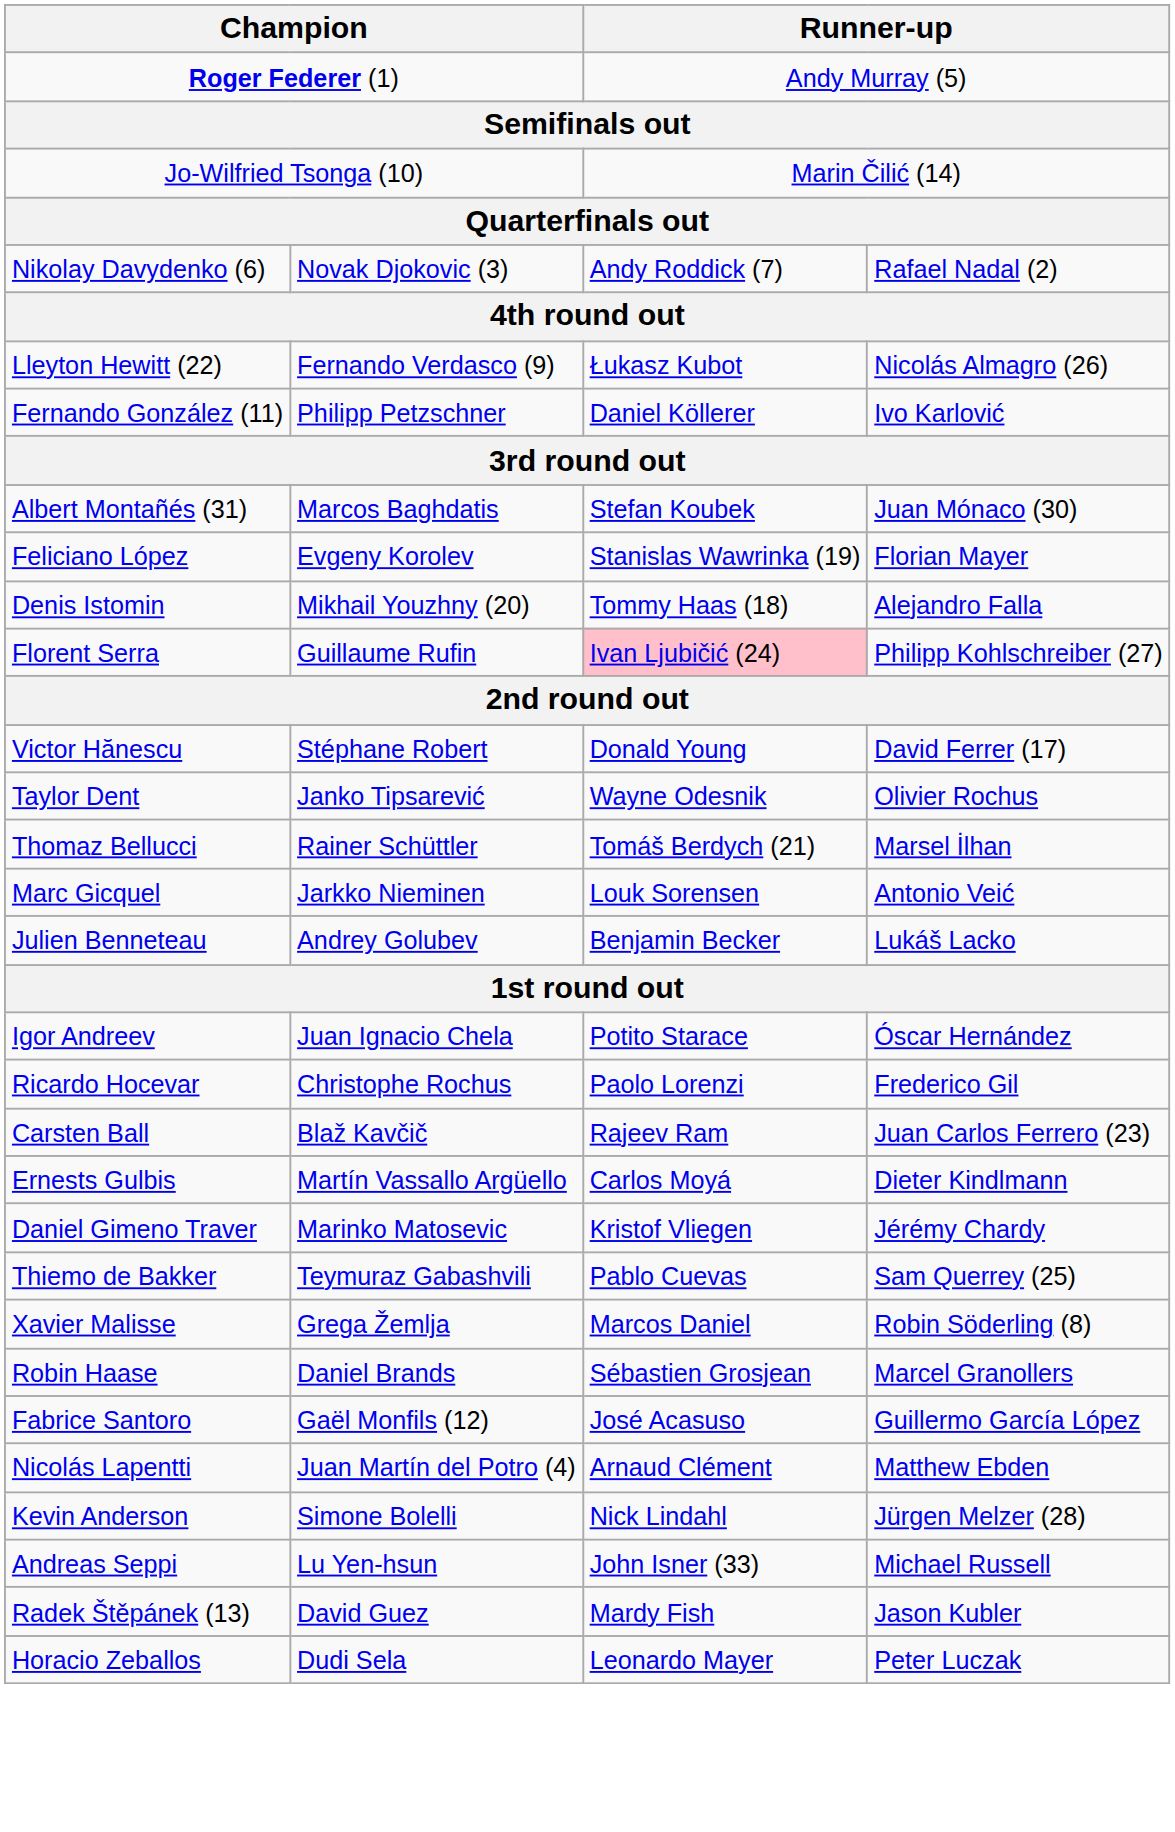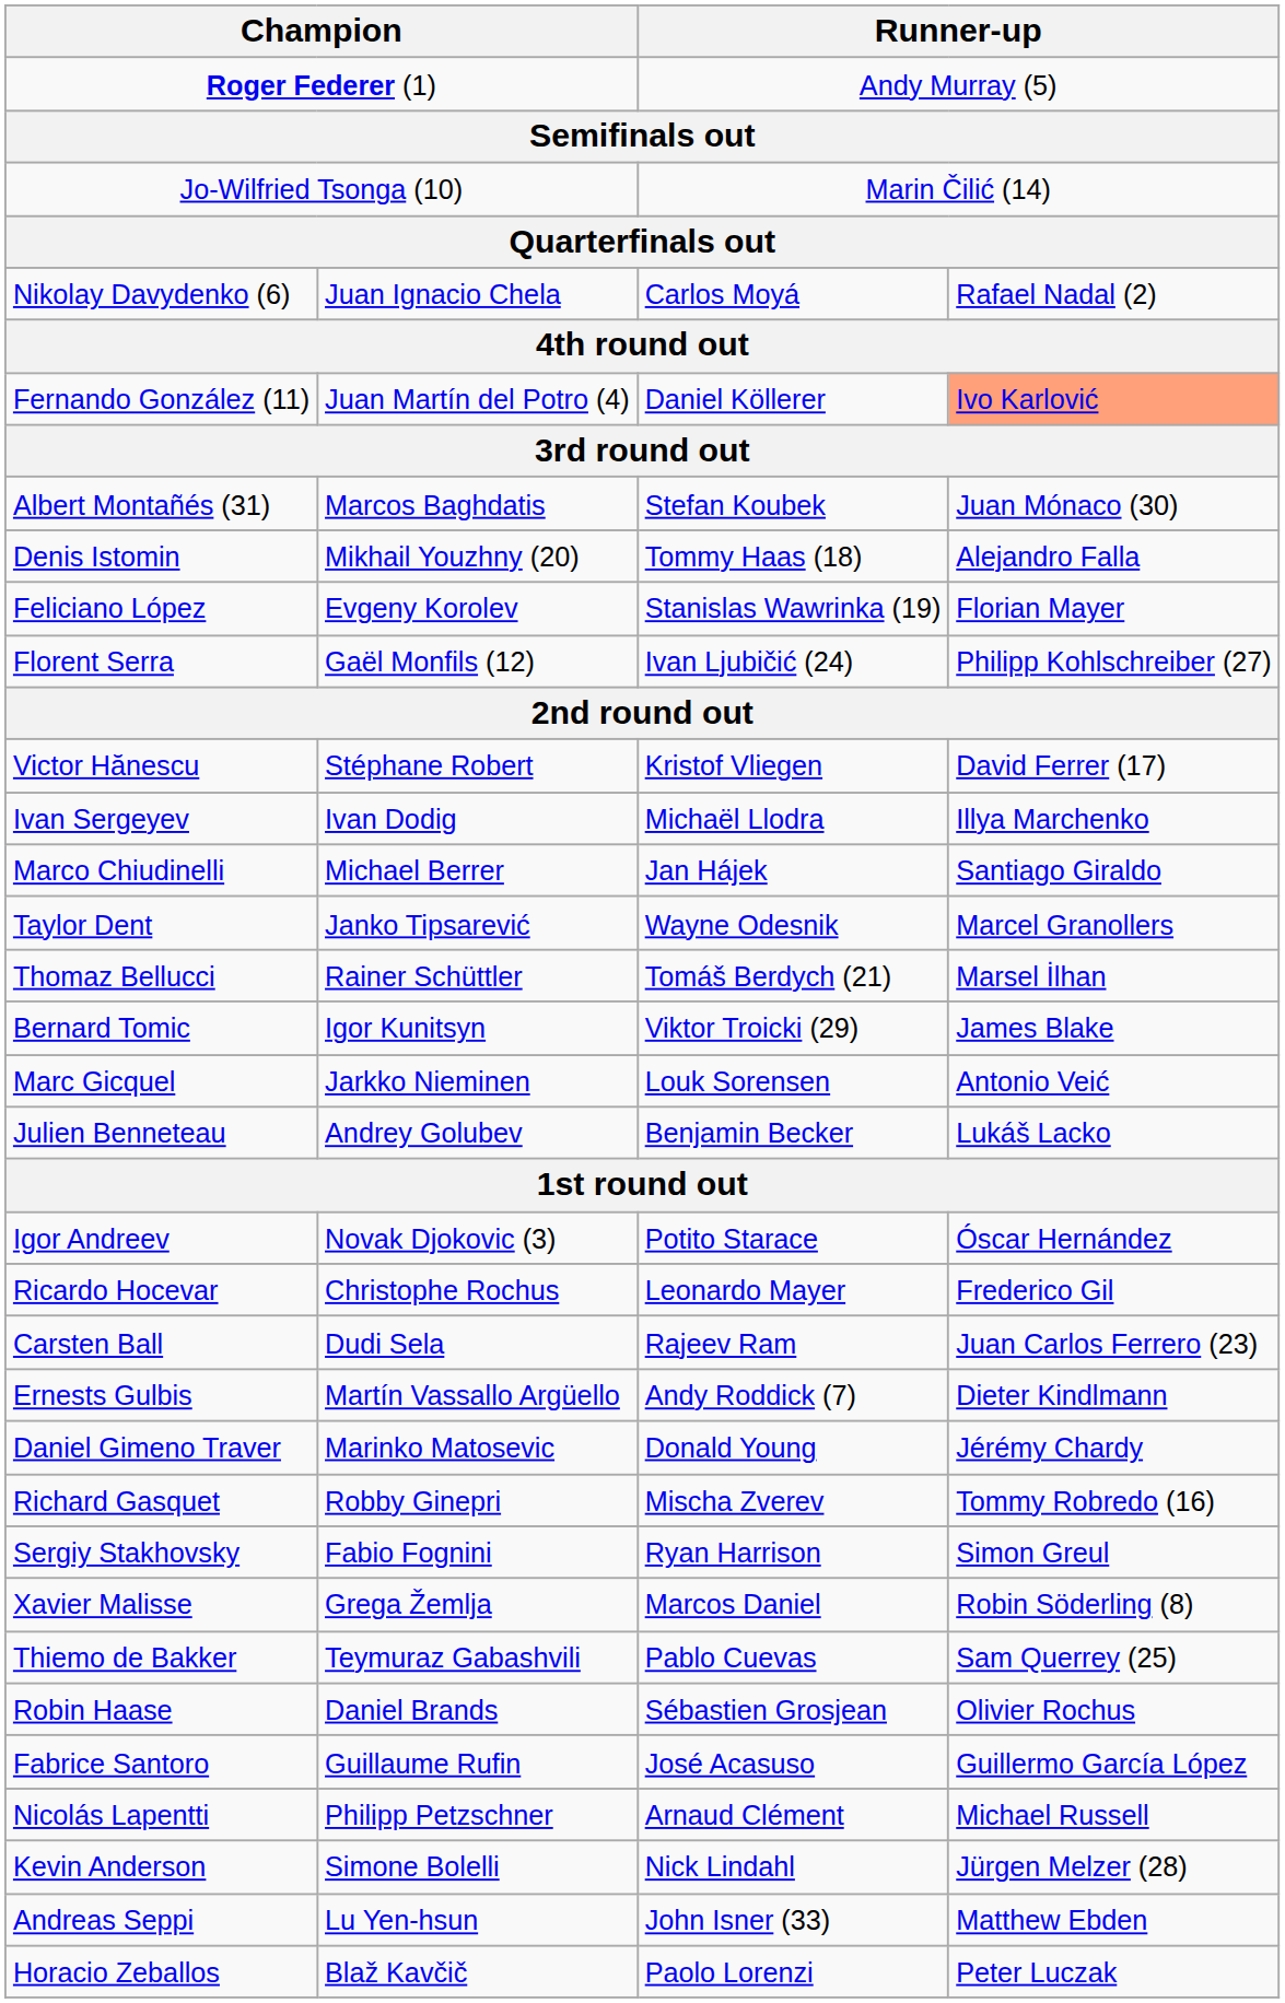Nikolay Davydenko (6) | column 2: Novak Djokovic (3) -> Juan Ignacio Chela
Nikolay Davydenko (6) | column 3: Andy Roddick (7) -> Carlos Moyá
- row: Lleyton Hewitt (22) | Fernando Verdasco (9) | Łukasz Kubot | Nicolás Almagro (26)
Fernando González (11) | column 2: Philipp Petzschner -> Juan Martín del Potro (4)
Fernando González (11) | column 4: no background -> lightsalmon background
rows swapped: Denis Istomin <-> Feliciano López
Florent Serra | column 2: Guillaume Rufin -> Gaël Monfils (12)
Florent Serra | column 3: pink background -> no background
Victor Hănescu | column 3: Donald Young -> Kristof Vliegen
+ row: Ivan Sergeyev | Ivan Dodig | Michaël Llodra | Illya Marchenko
+ row: Marco Chiudinelli | Michael Berrer | Jan Hájek | Santiago Giraldo
Taylor Dent | column 4: Olivier Rochus -> Marcel Granollers
+ row: Bernard Tomic | Igor Kunitsyn | Viktor Troicki (29) | James Blake
Igor Andreev | column 2: Juan Ignacio Chela -> Novak Djokovic (3)
Ricardo Hocevar | column 3: Paolo Lorenzi -> Leonardo Mayer
Carsten Ball | column 2: Blaž Kavčič -> Dudi Sela
Ernests Gulbis | column 3: Carlos Moyá -> Andy Roddick (7)
Daniel Gimeno Traver | column 3: Kristof Vliegen -> Donald Young
+ row: Richard Gasquet | Robby Ginepri | Mischa Zverev | Tommy Robredo (16)
+ row: Sergiy Stakhovsky | Fabio Fognini | Ryan Harrison | Simon Greul
rows swapped: Xavier Malisse <-> Thiemo de Bakker
Robin Haase | column 4: Marcel Granollers -> Olivier Rochus
Fabrice Santoro | column 2: Gaël Monfils (12) -> Guillaume Rufin
Nicolás Lapentti | column 2: Juan Martín del Potro (4) -> Philipp Petzschner
Nicolás Lapentti | column 4: Matthew Ebden -> Michael Russell
Andreas Seppi | column 4: Michael Russell -> Matthew Ebden
- row: Radek Štěpánek (13) | David Guez | Mardy Fish | Jason Kubler
Horacio Zeballos | column 2: Dudi Sela -> Blaž Kavčič
Horacio Zeballos | column 3: Leonardo Mayer -> Paolo Lorenzi
